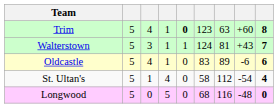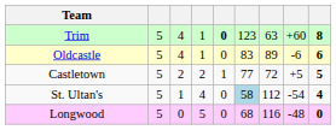- row: Walterstown | 5 | 3 | 1 | 1 | 124 | 81 | +43 | 7
+ row: Castletown | 5 | 2 | 2 | 1 | 77 | 72 | +5 | 5
St. Ultan's | column 6: no background -> lightblue background
